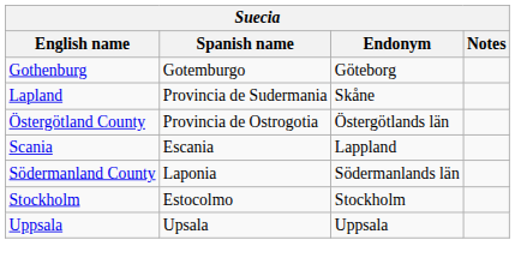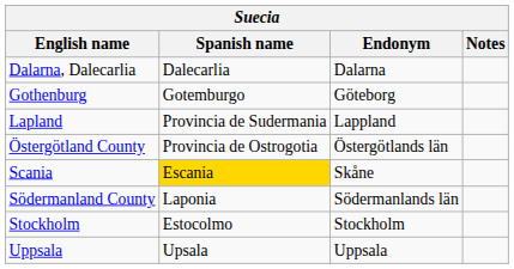+ row: Dalarna, Dalecarlia | Dalecarlia | Dalarna
Lapland | Endonym: Skåne -> Lappland
Scania | Spanish name: no background -> gold background
Scania | Endonym: Lappland -> Skåne
